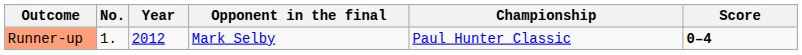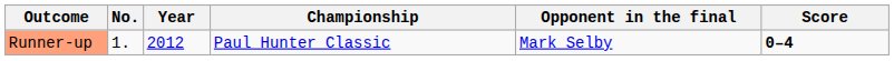columns swapped: Championship <-> Opponent in the final
